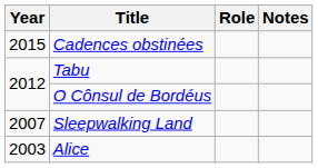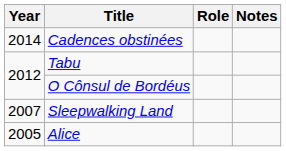Cadences obstinées | Year: 2015 -> 2014
Alice | Year: 2003 -> 2005
